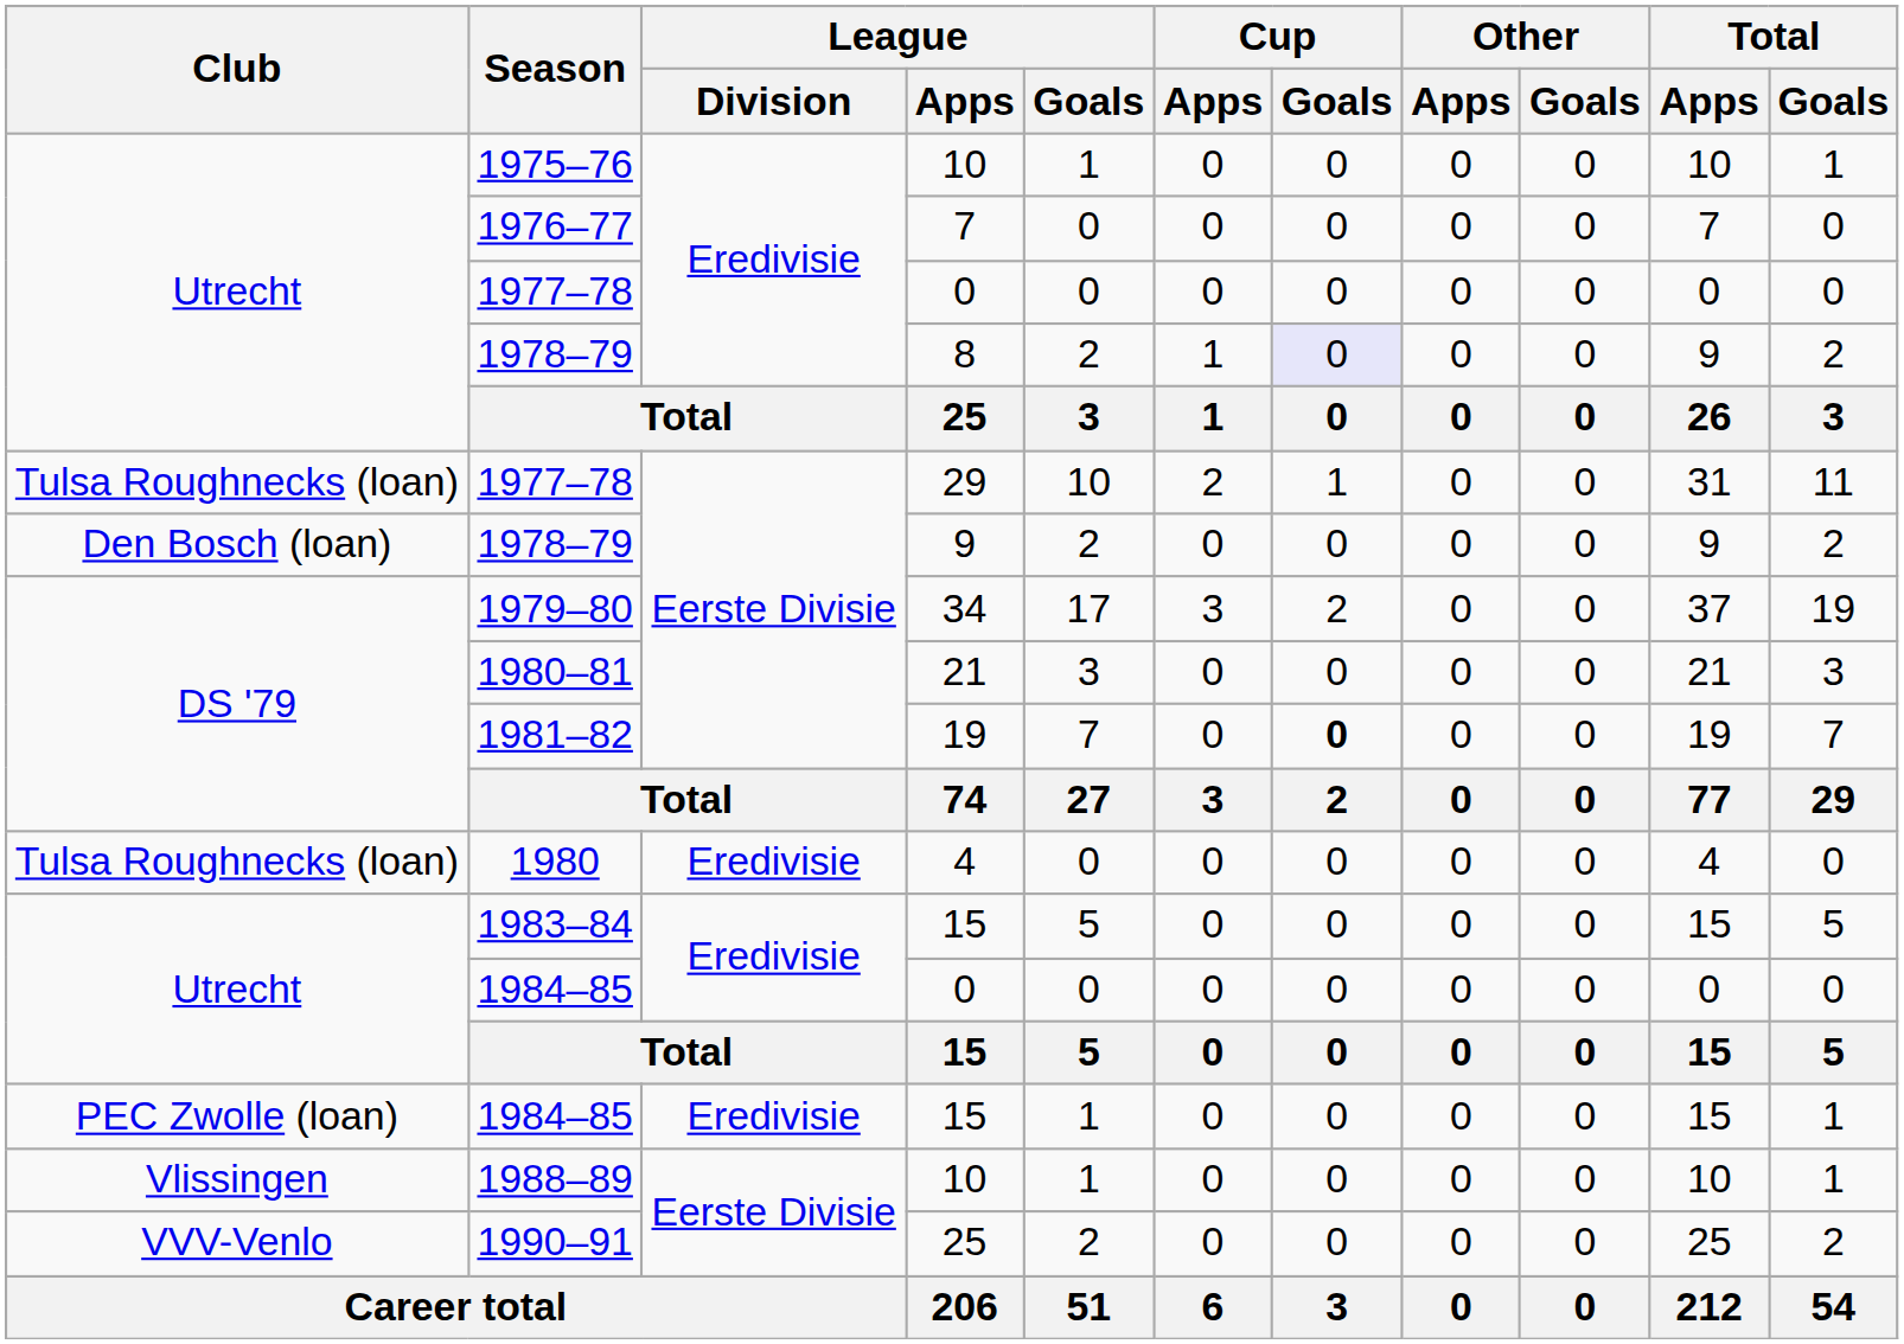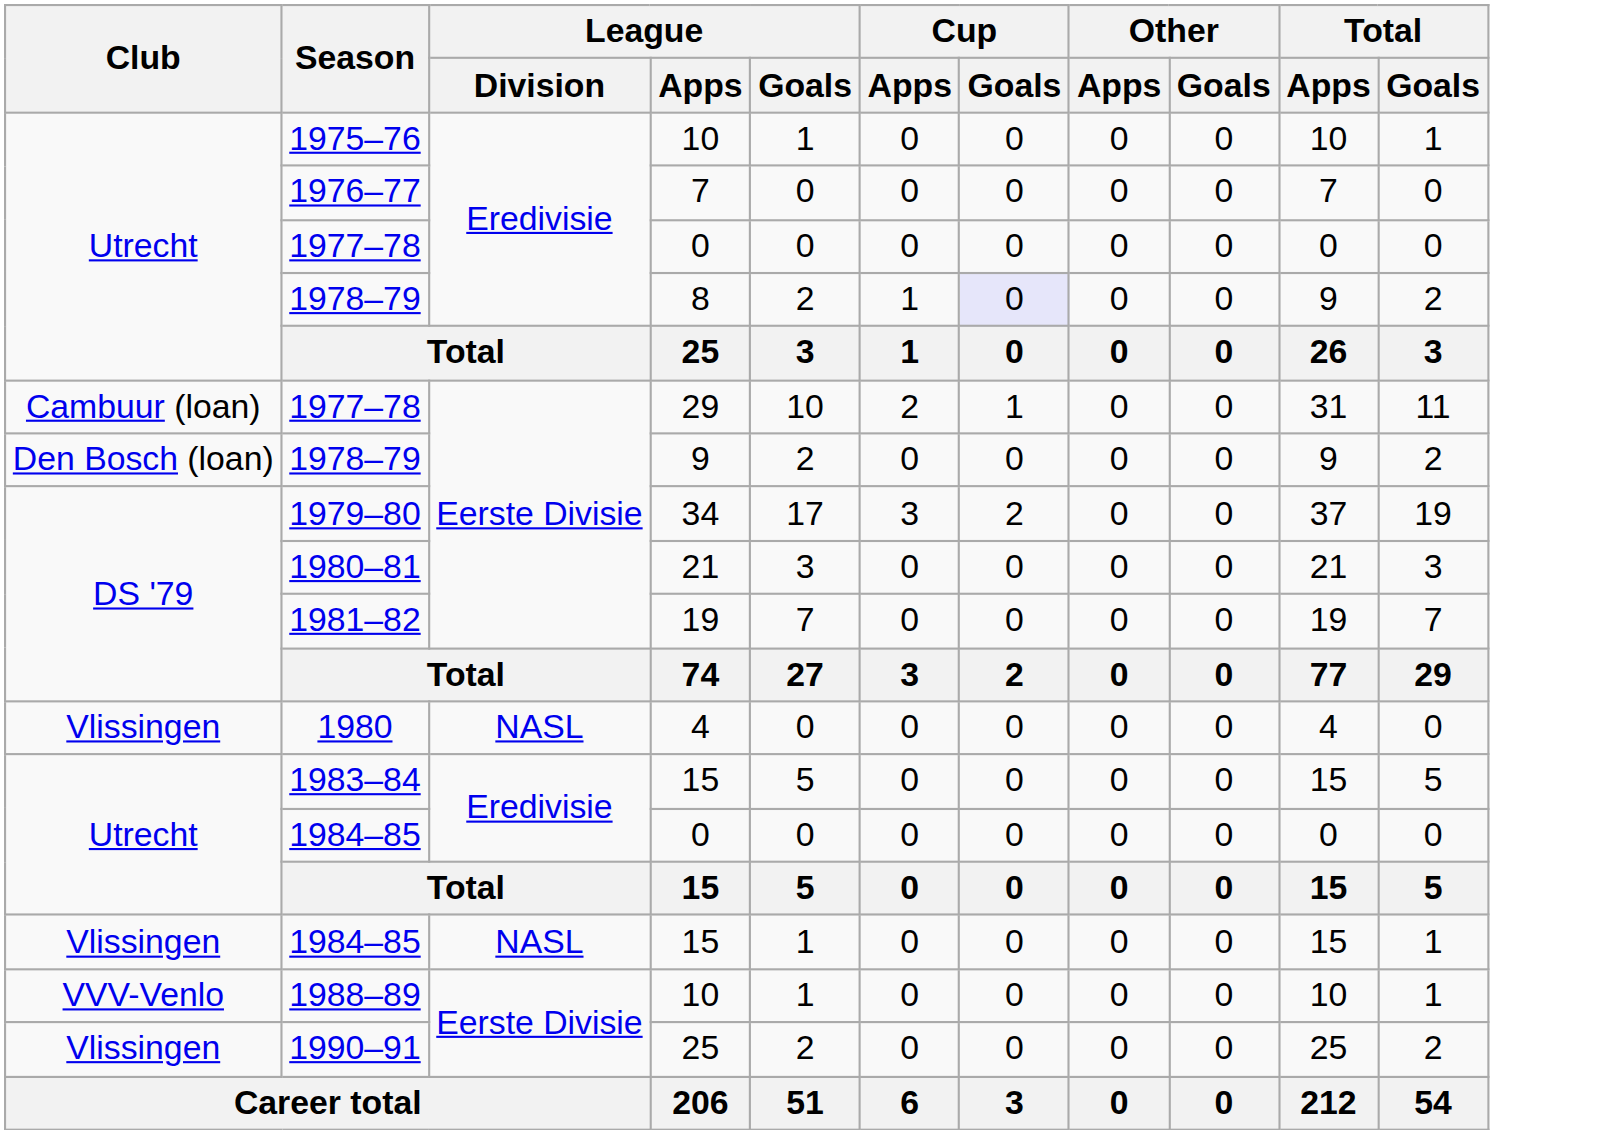1977–78 / 29 | Club: Tulsa Roughnecks (loan) -> Cambuur (loan)
1981–82 | Cup / Goals: bold -> normal
1980 | Club: Tulsa Roughnecks (loan) -> Vlissingen
1980 | League / Division: Eredivisie -> NASL
1984–85 / 15 | Club: PEC Zwolle (loan) -> Vlissingen
1984–85 / 15 | League / Division: Eredivisie -> NASL
1988–89 | Club: Vlissingen -> VVV-Venlo
1990–91 | Club: VVV-Venlo -> Vlissingen
